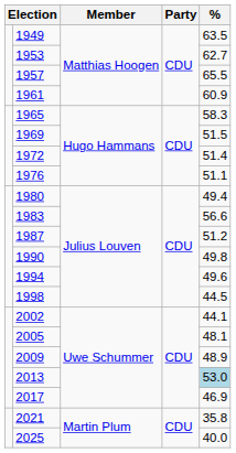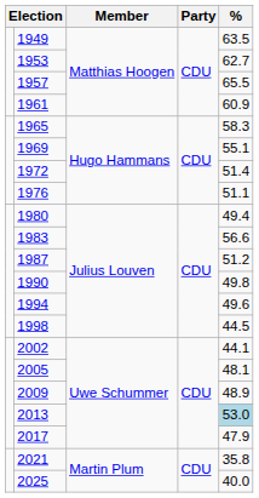1969 | %: 51.5 -> 55.1
2017 | %: 46.9 -> 47.9
